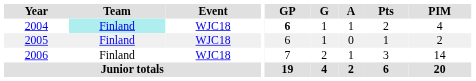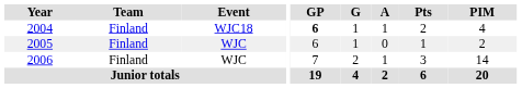2004 | Team: paleturquoise background -> no background
2005 | Event: WJC18 -> WJC
2006 | Event: WJC18 -> WJC
